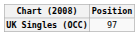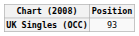UK Singles (OCC) | Position: 97 -> 93
